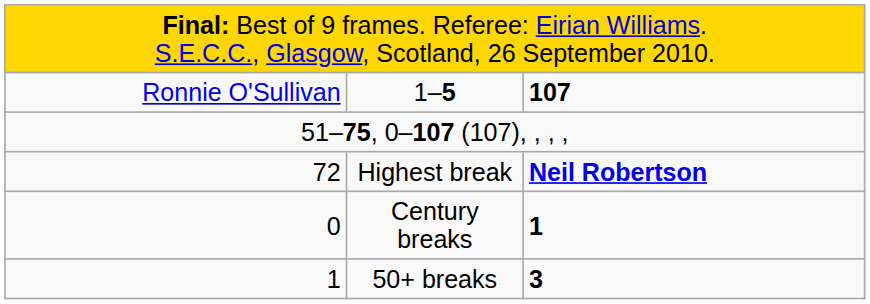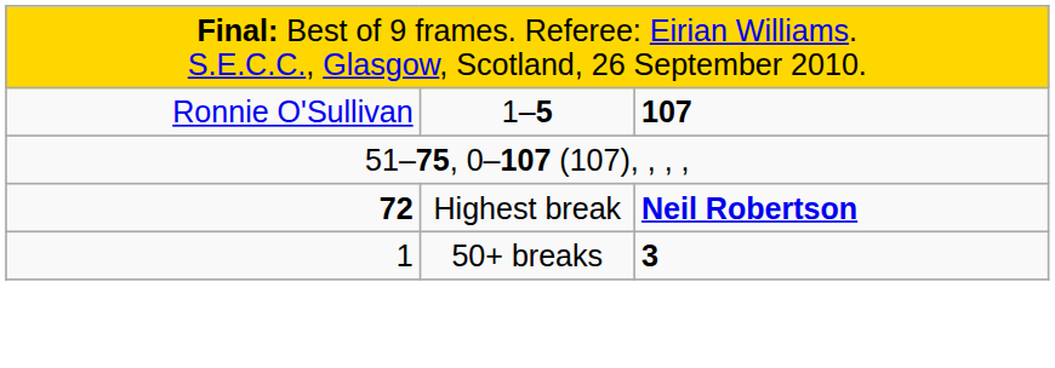Highest break | column 1: normal -> bold
- row: 0 | Century breaks | 1
